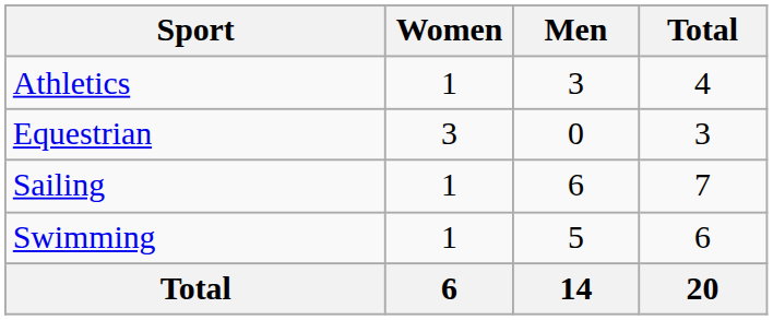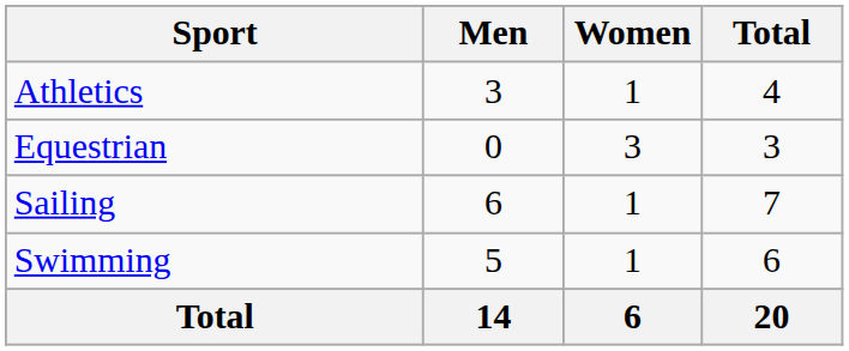columns swapped: Men <-> Women
